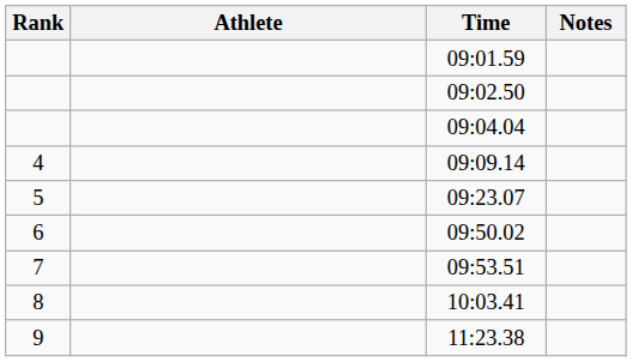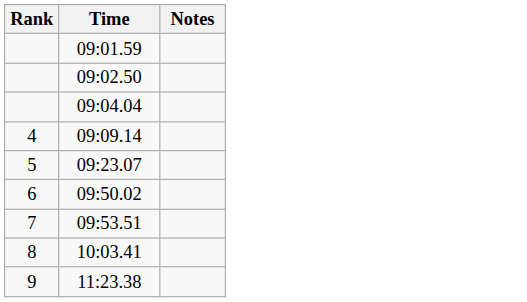- column: Athlete
